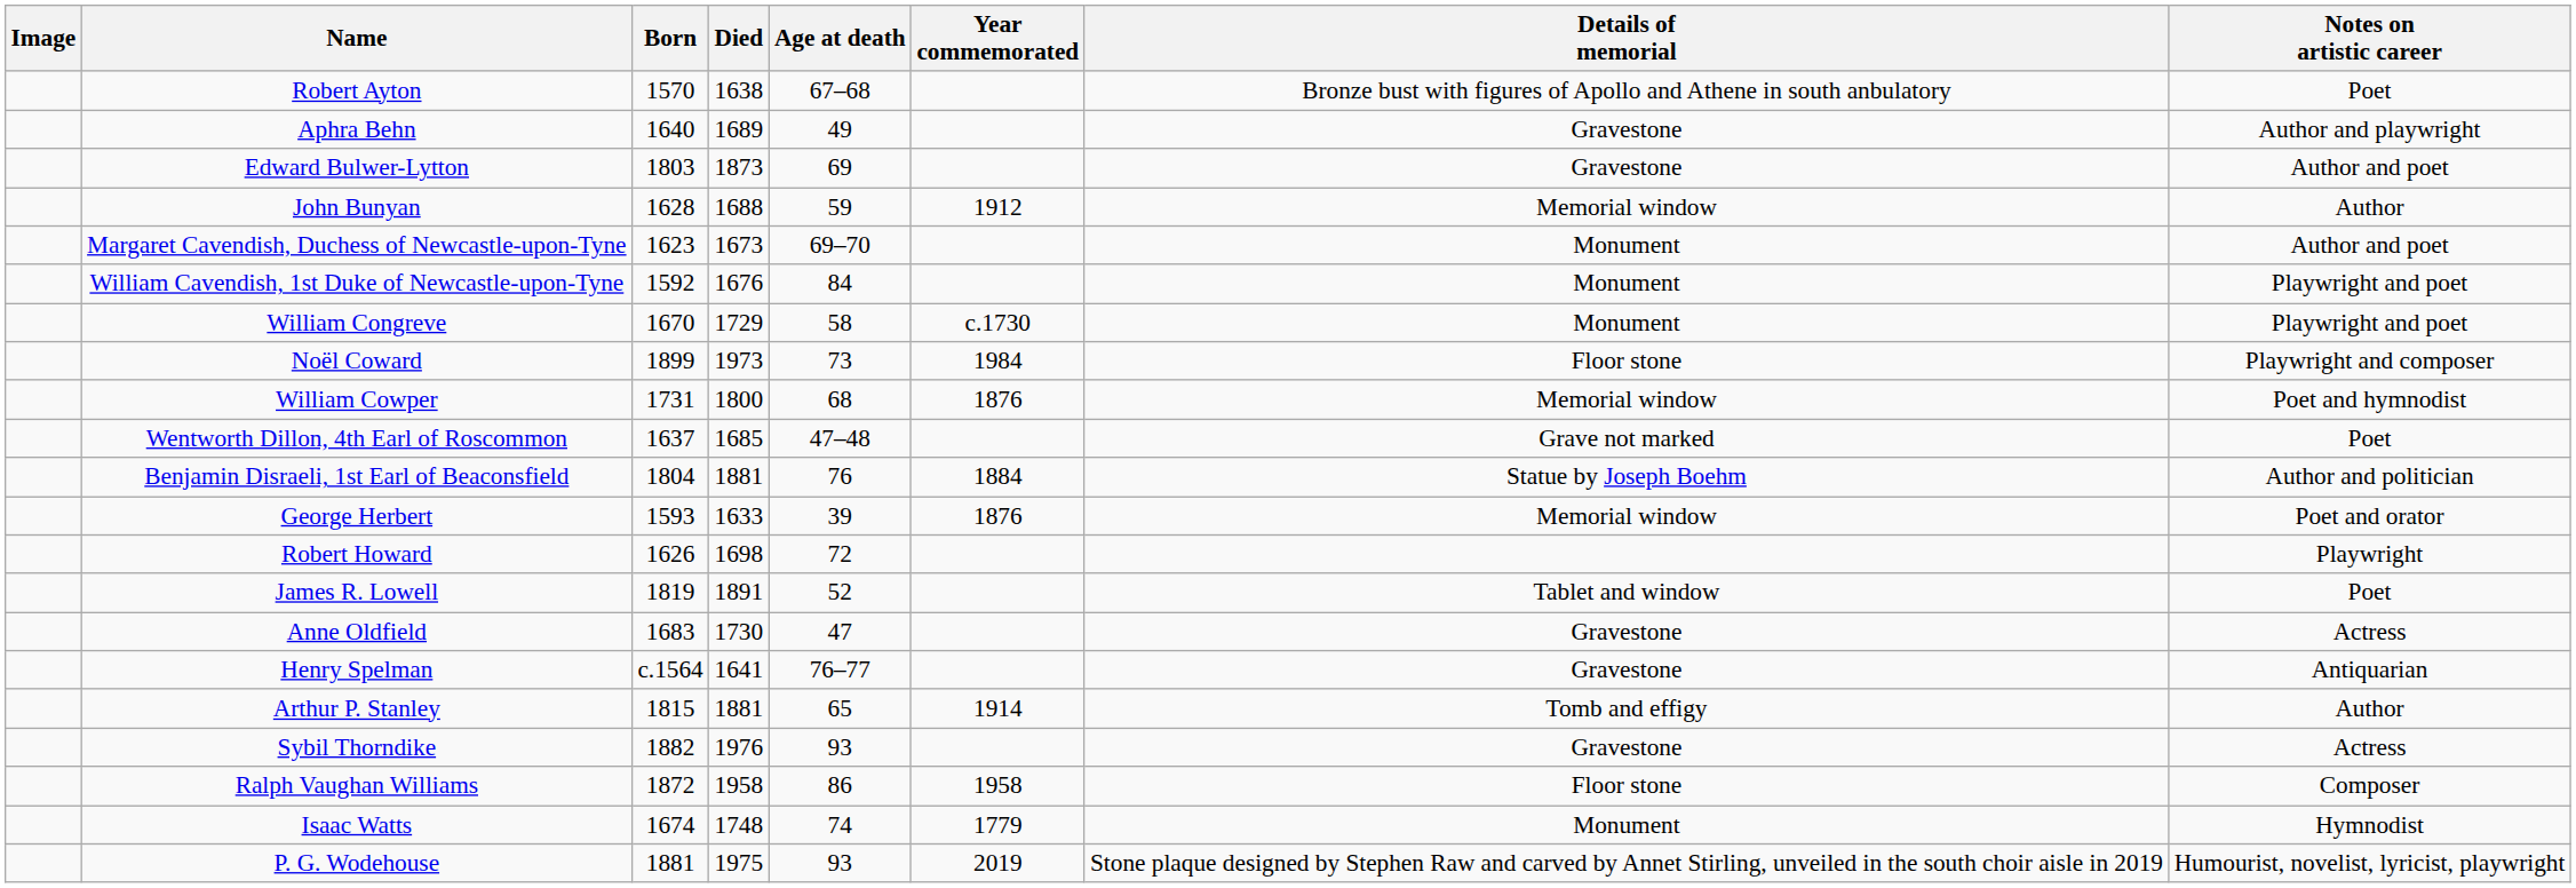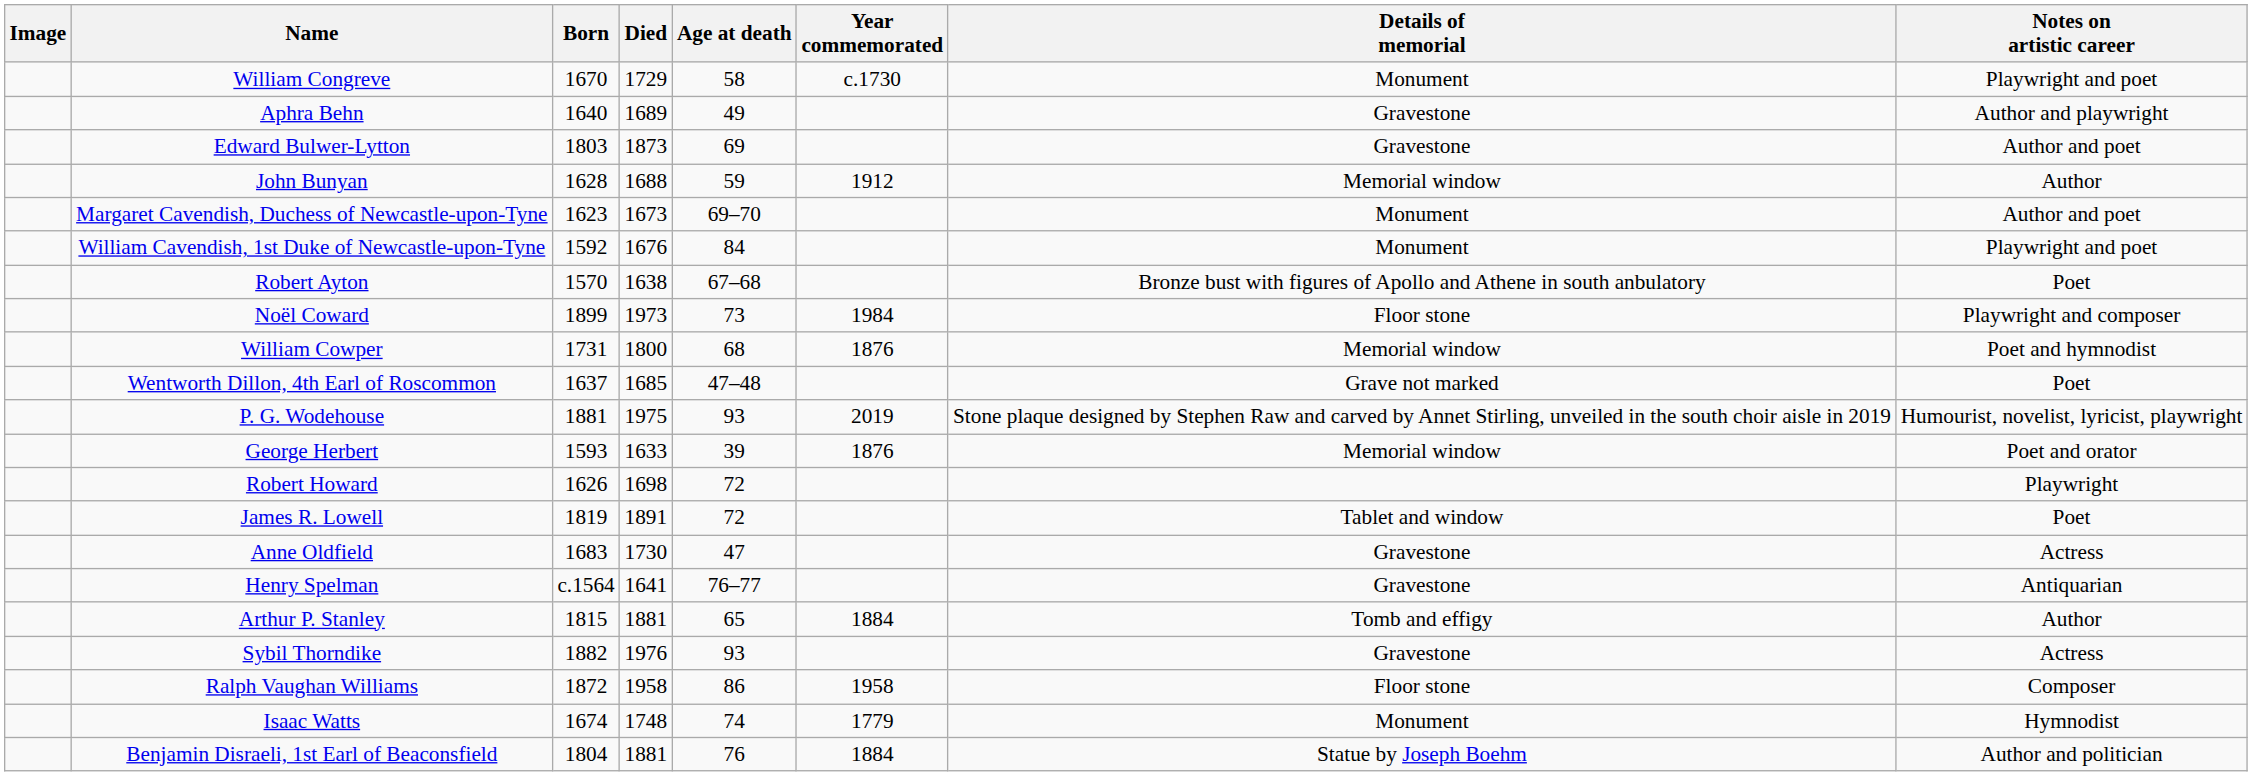rows swapped: Robert Ayton <-> William Congreve
rows swapped: Benjamin Disraeli, 1st Earl of Beaconsfield <-> P. G. Wodehouse
James R. Lowell | Age at death: 52 -> 72
Arthur P. Stanley | Year commemorated: 1914 -> 1884
